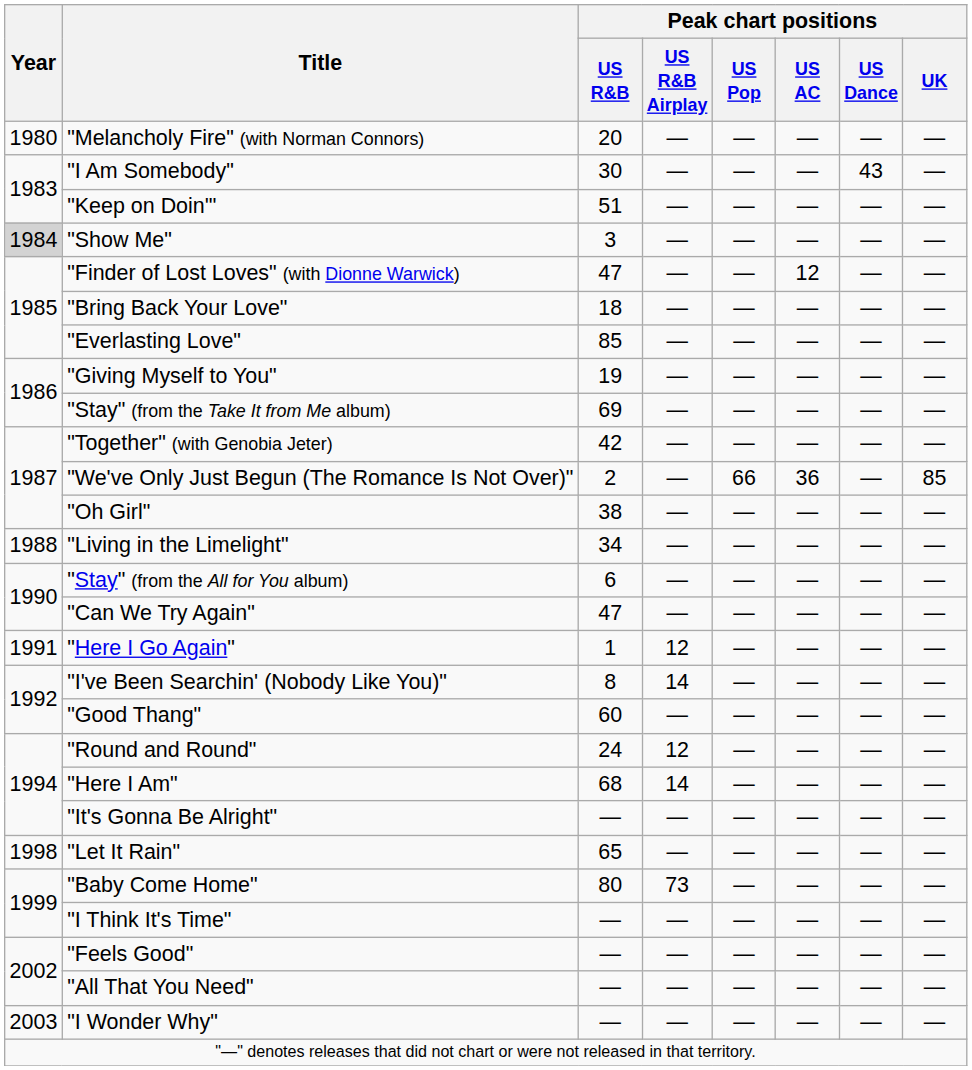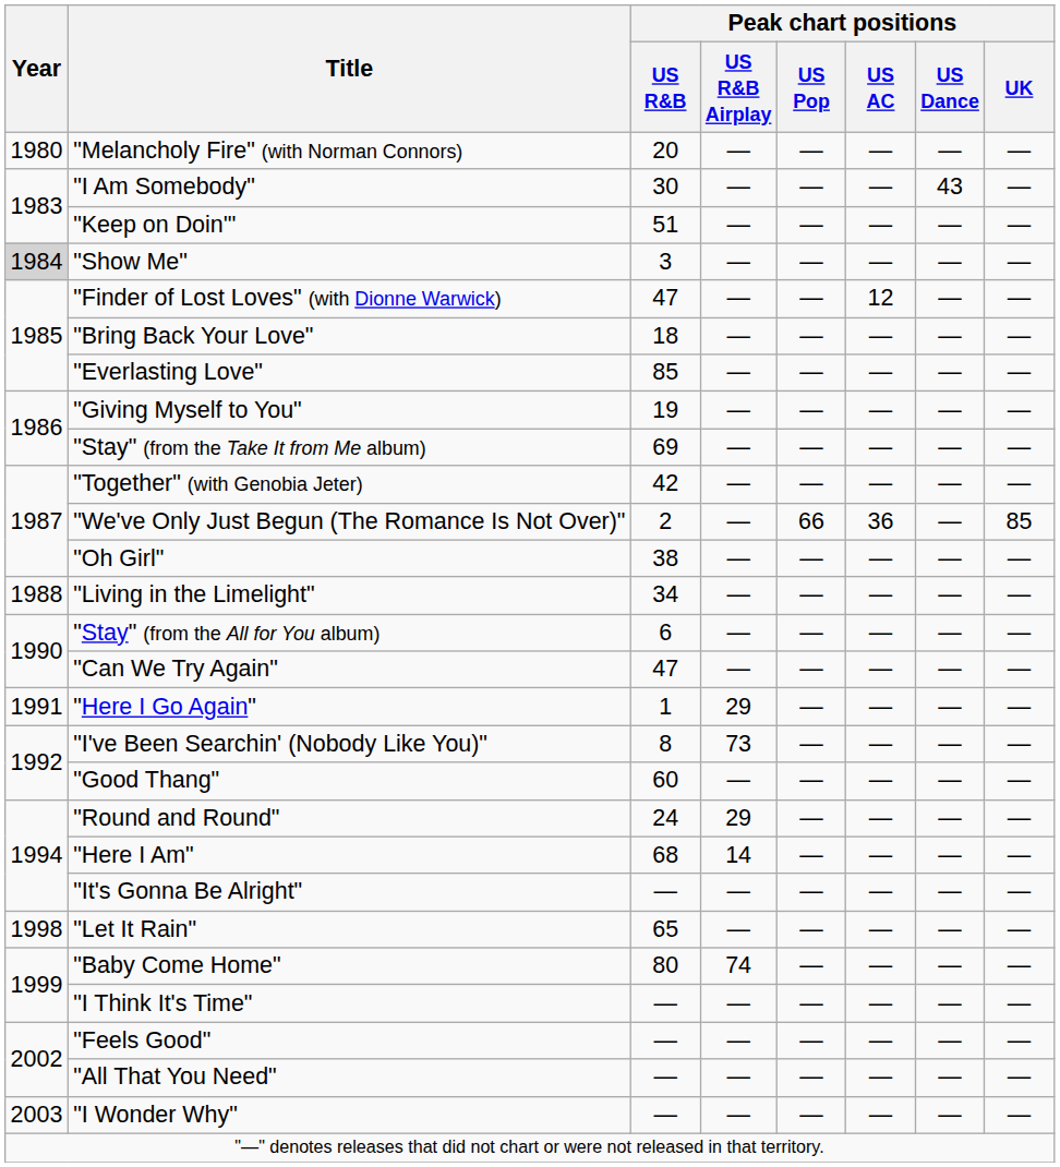"Here I Go Again" | Peak chart positions / US R&B Airplay: 12 -> 29
"I've Been Searchin' (Nobody Like You)" | Peak chart positions / US R&B Airplay: 14 -> 73
"Round and Round" | Peak chart positions / US R&B Airplay: 12 -> 29
"Baby Come Home" | Peak chart positions / US R&B Airplay: 73 -> 74
